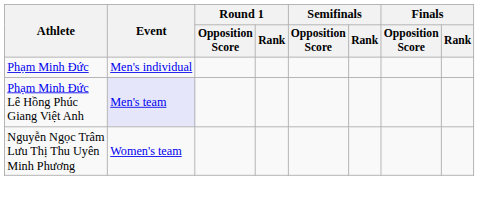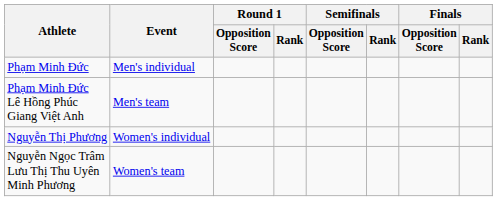Phạm Minh Đức Lê Hồng Phúc Giang Việt Anh | Event: lavender background -> no background
+ row: Nguyễn Thị Phương | Women's individual
